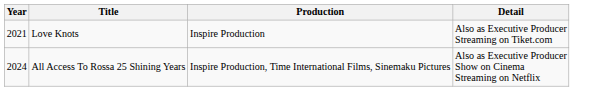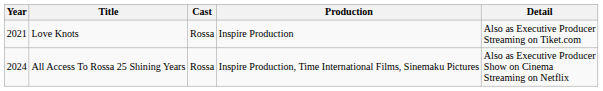+ column: Cast | Rossa | Rossa
